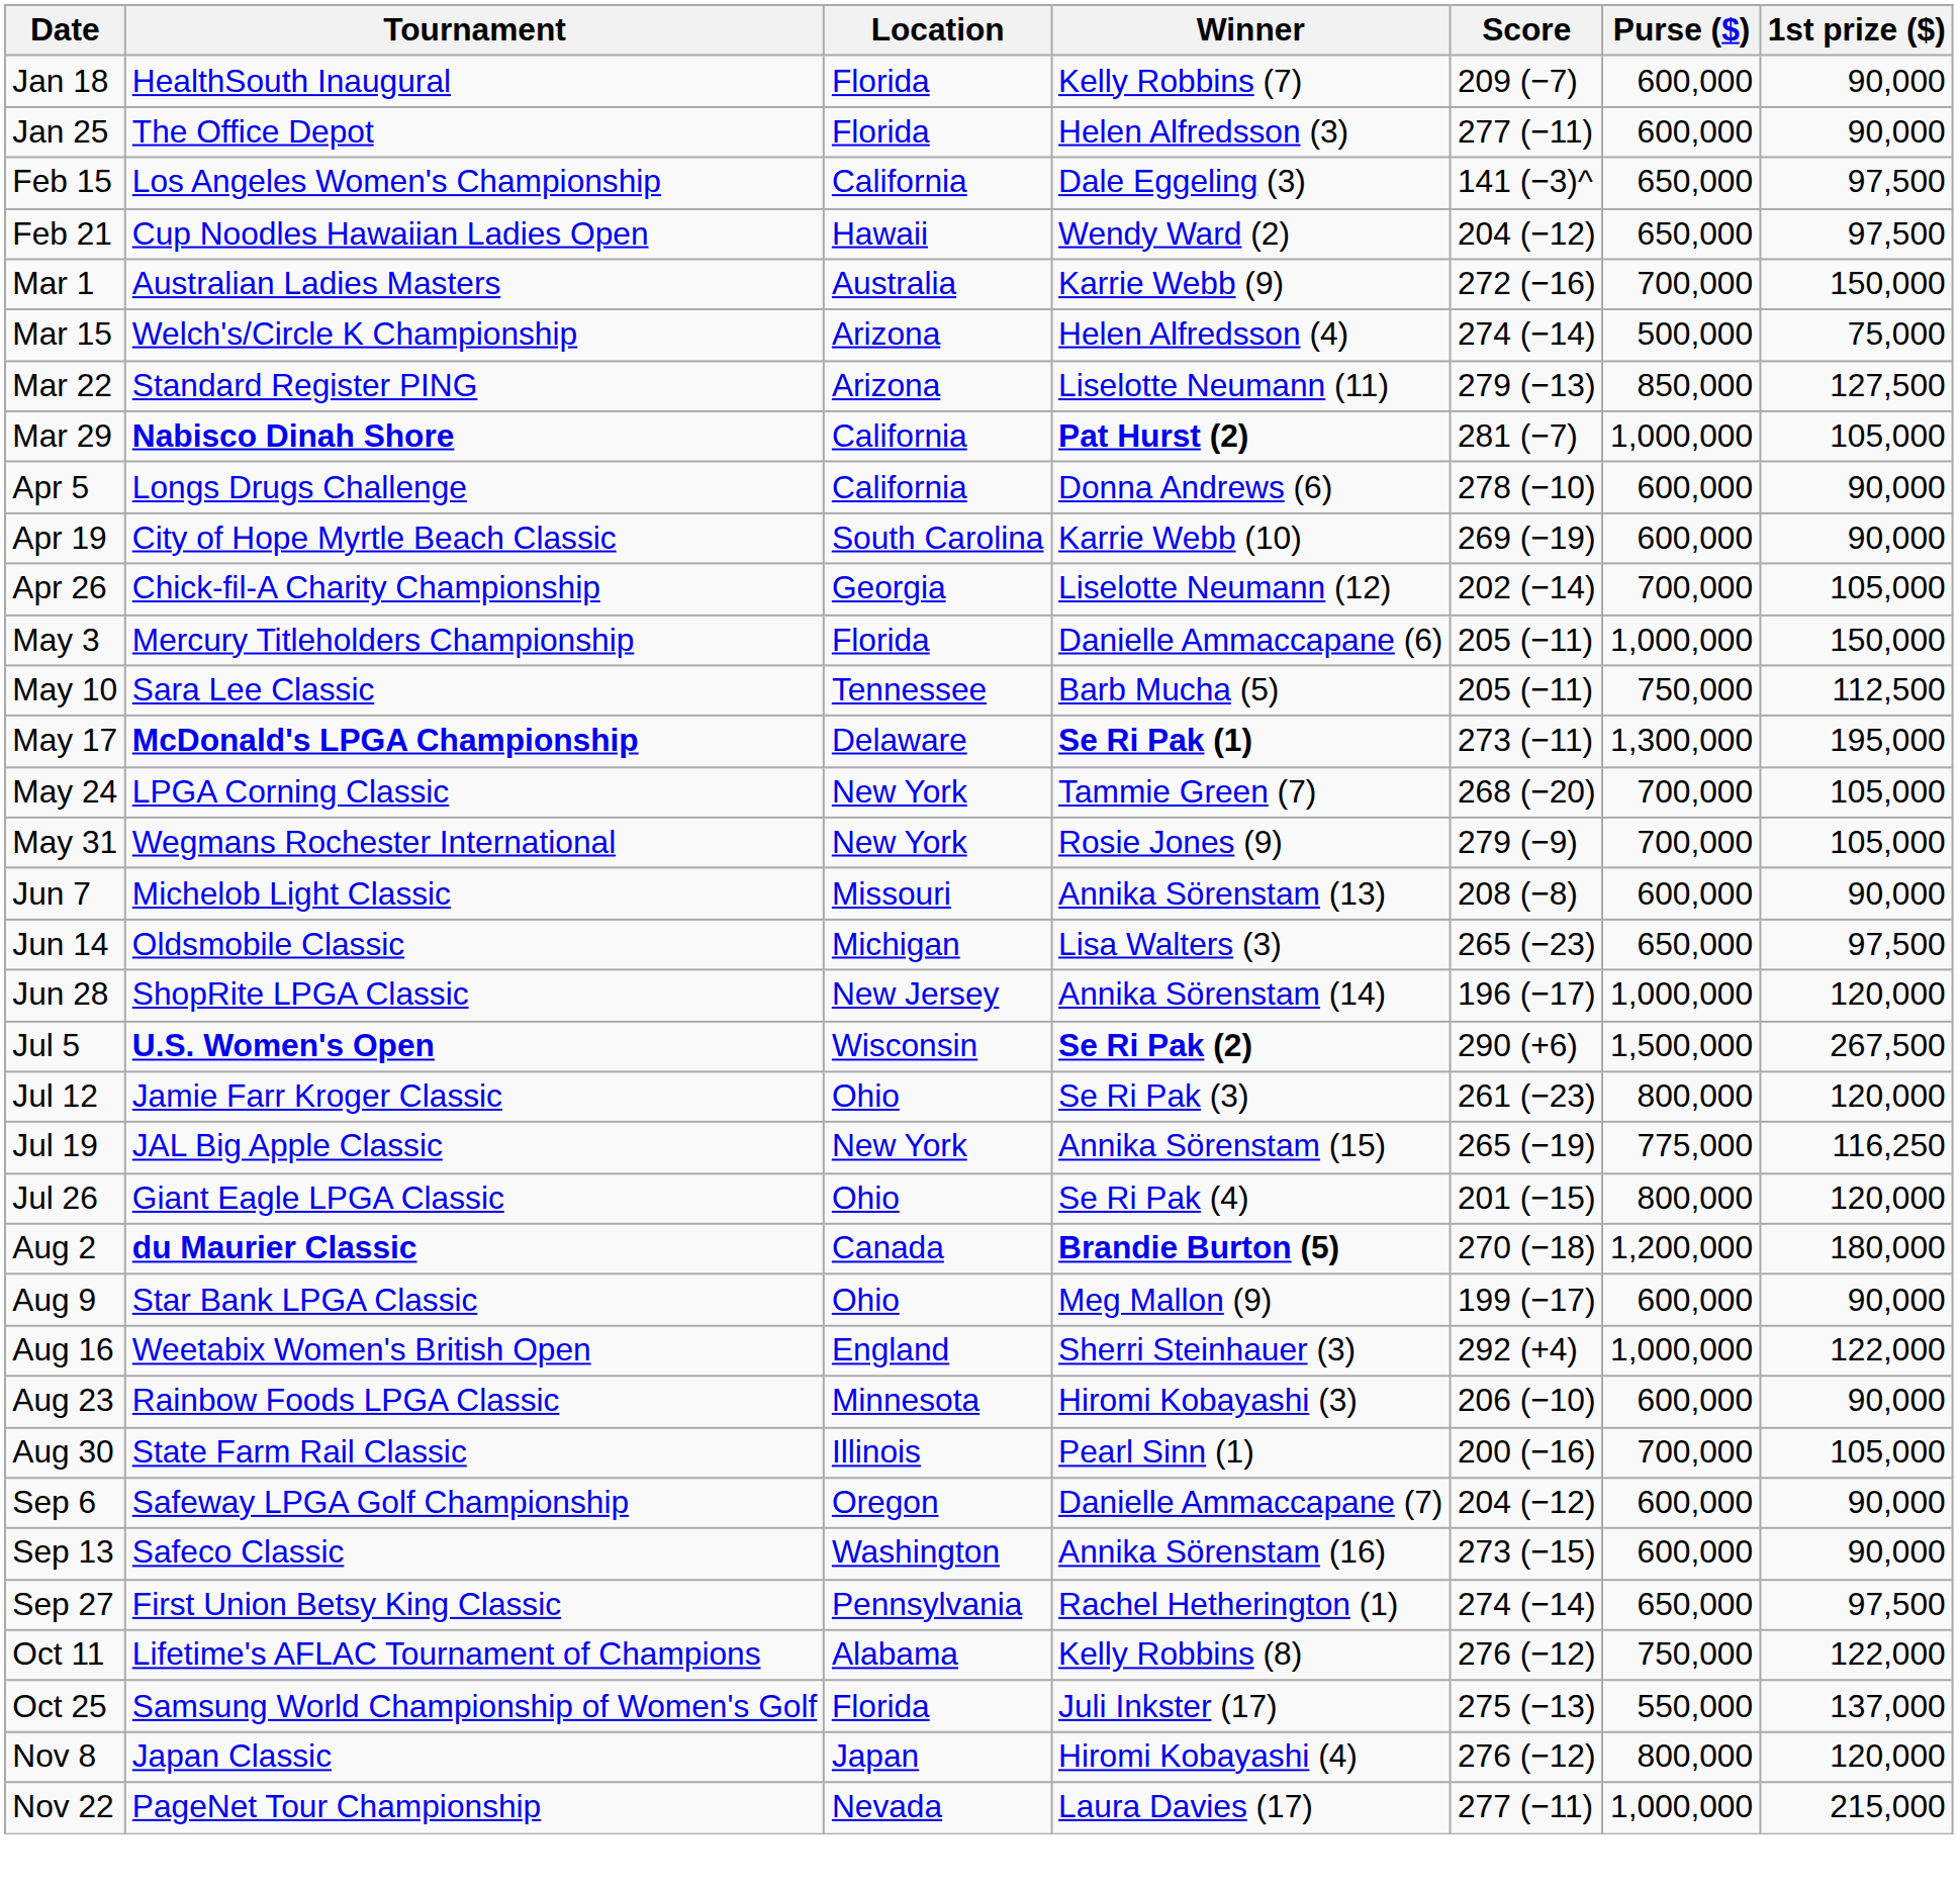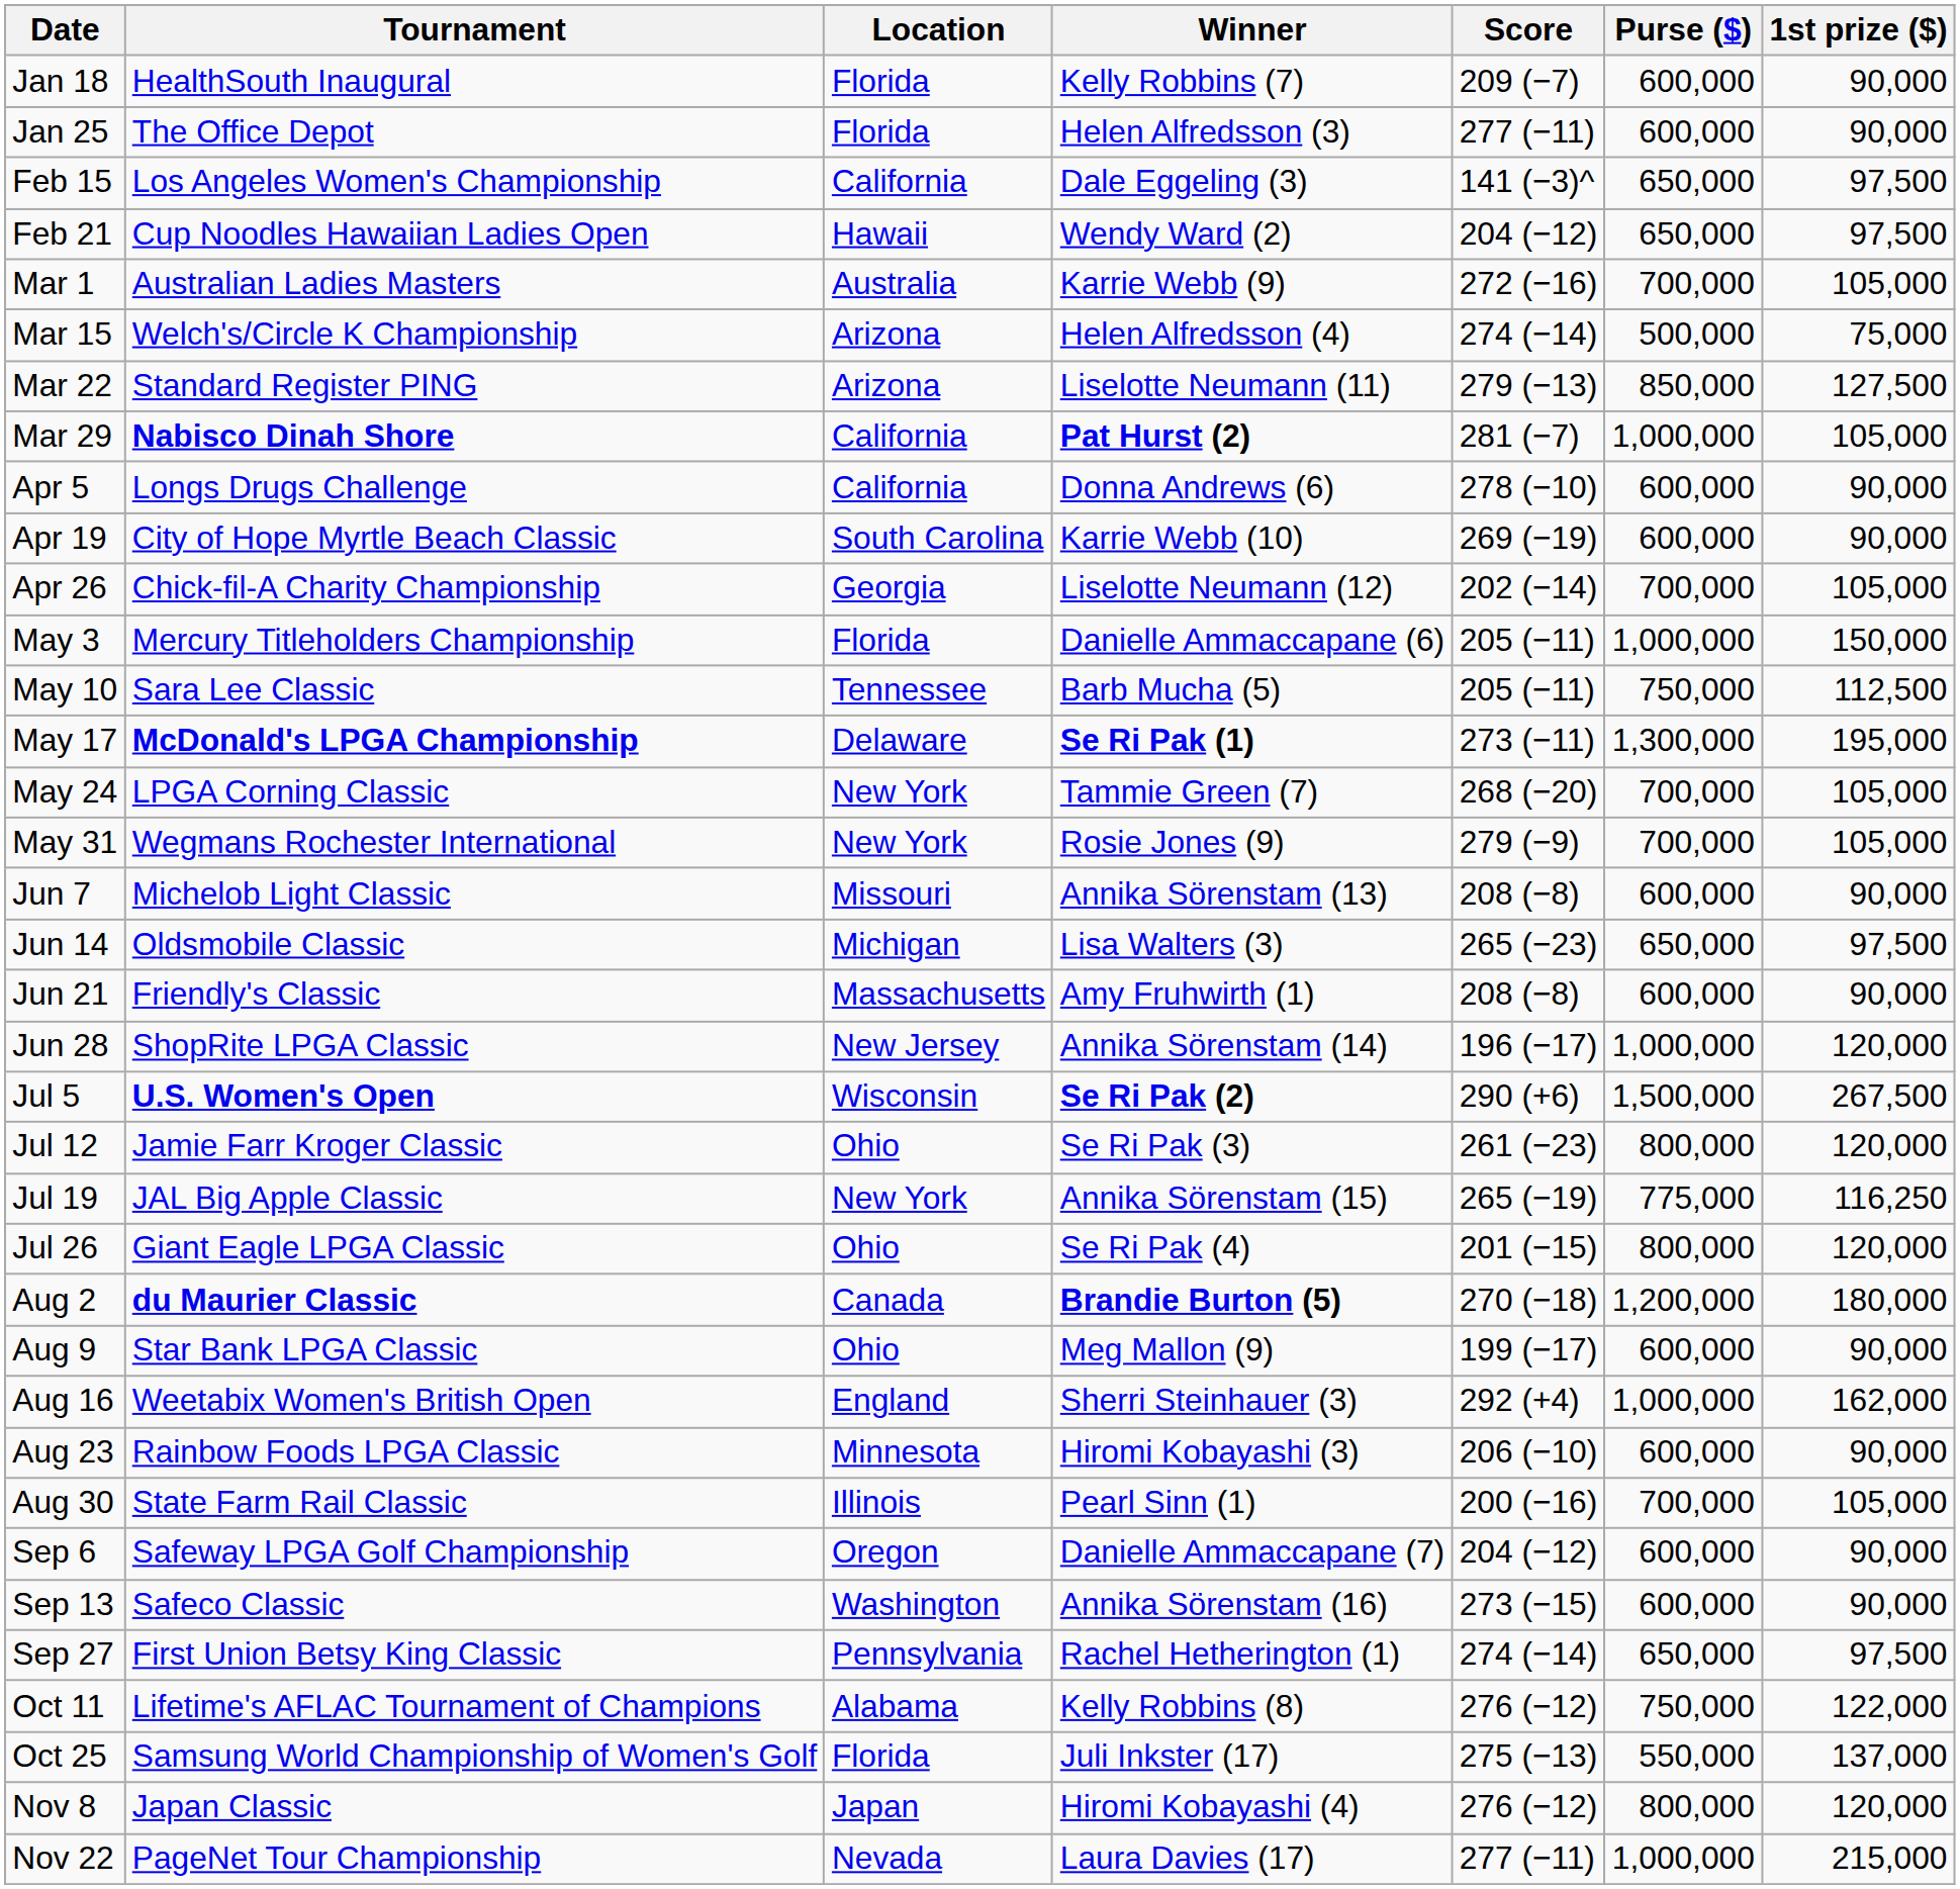Mar 1 | 1st prize ($): 150,000 -> 105,000
+ row: Jun 21 | Friendly's Classic | Massachusetts | Amy Fruhwirth (1) | 208 (−8) | 600,000 | 90,000
Aug 16 | 1st prize ($): 122,000 -> 162,000
